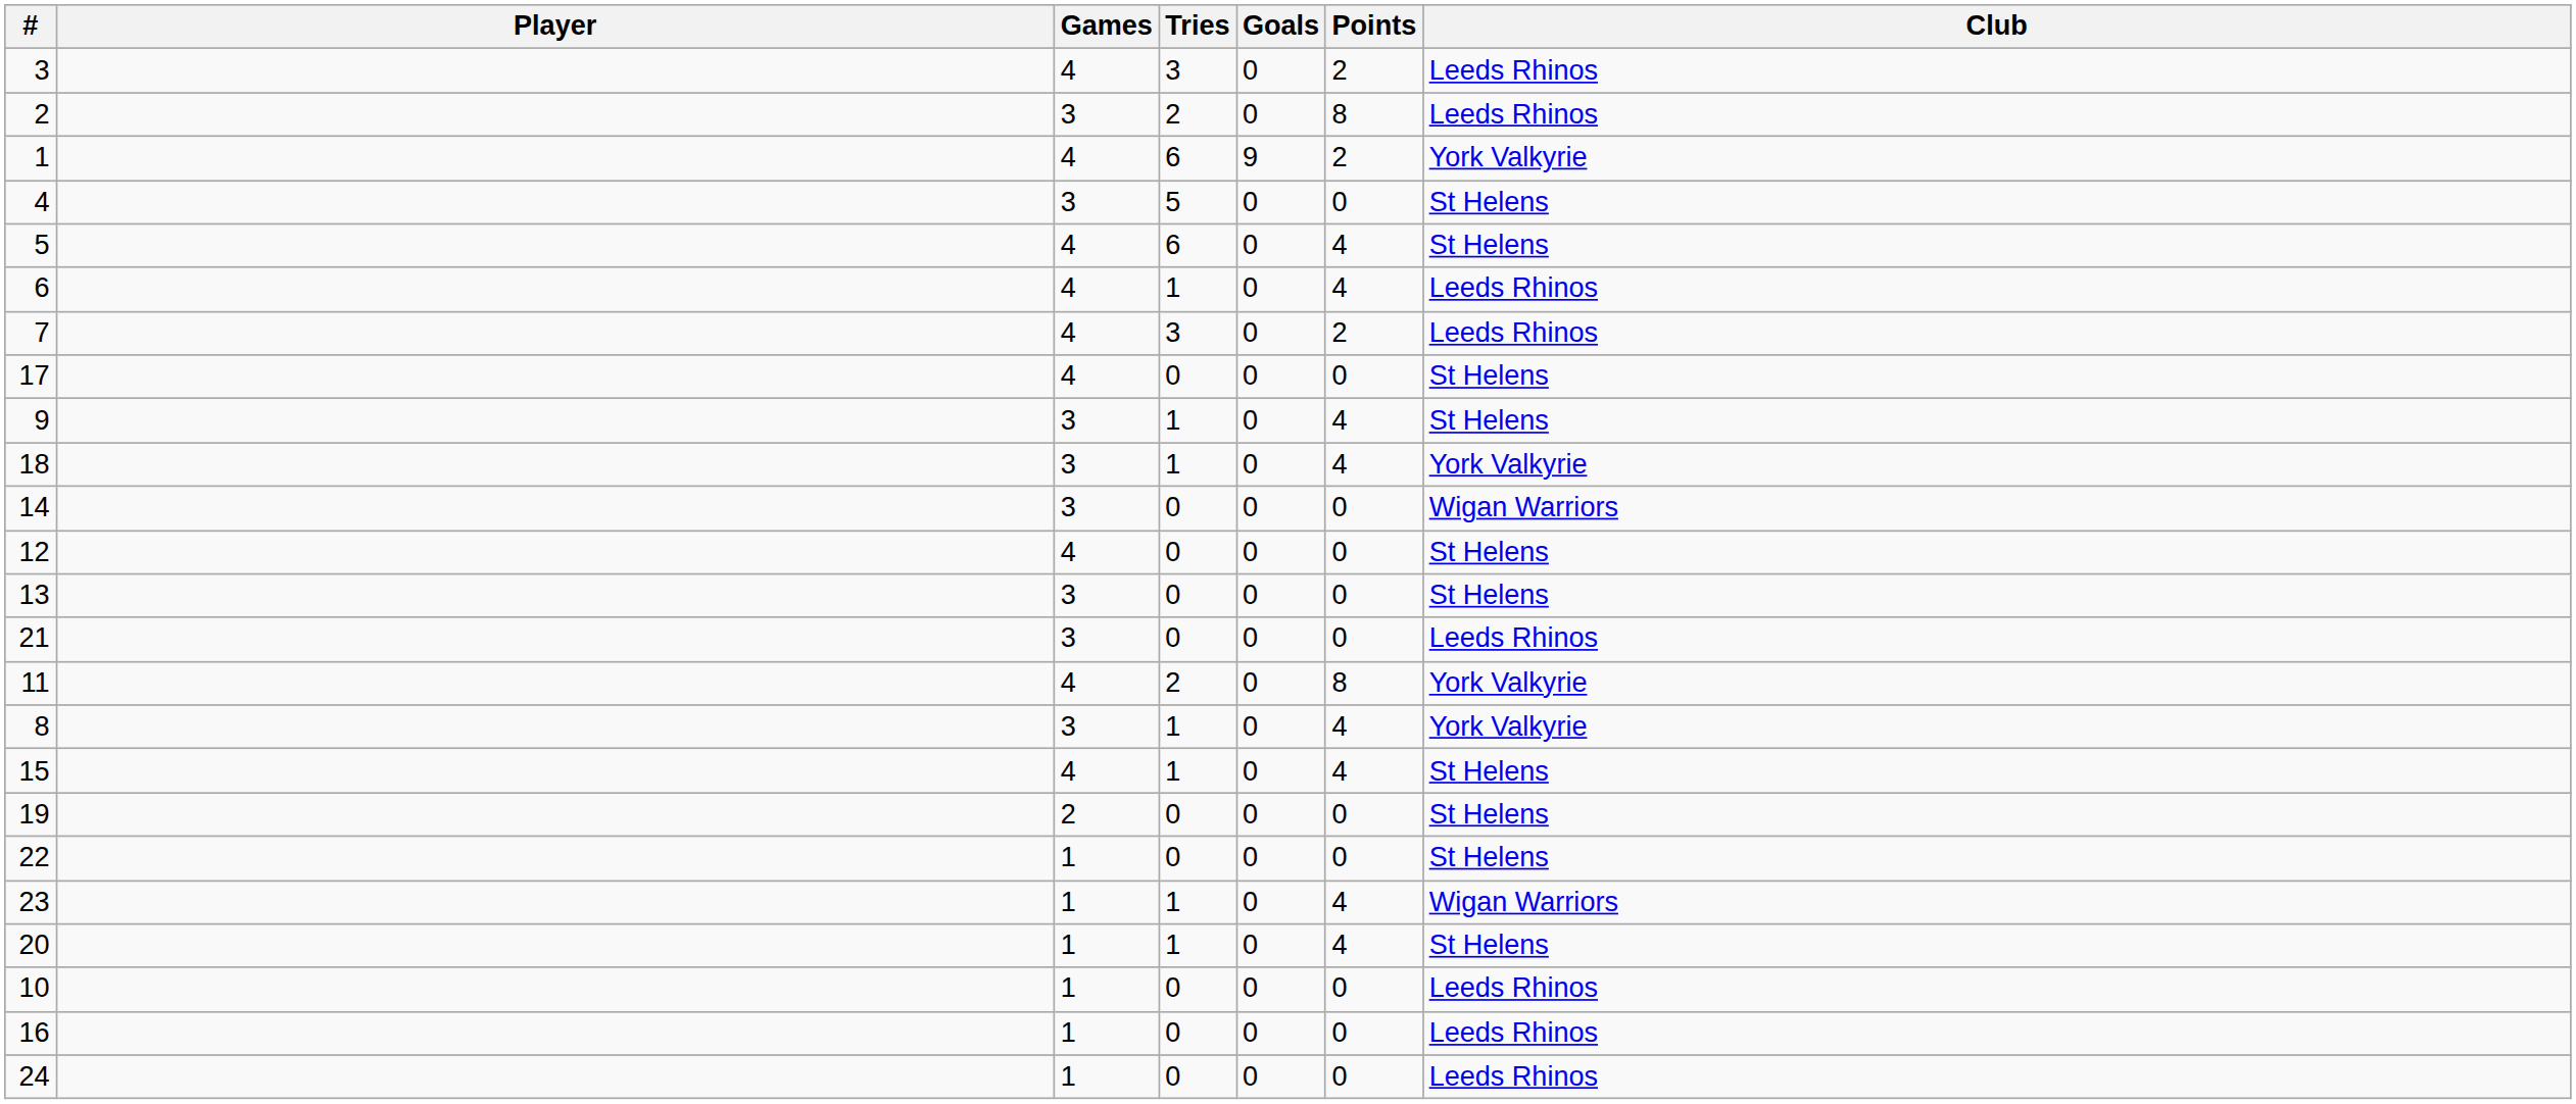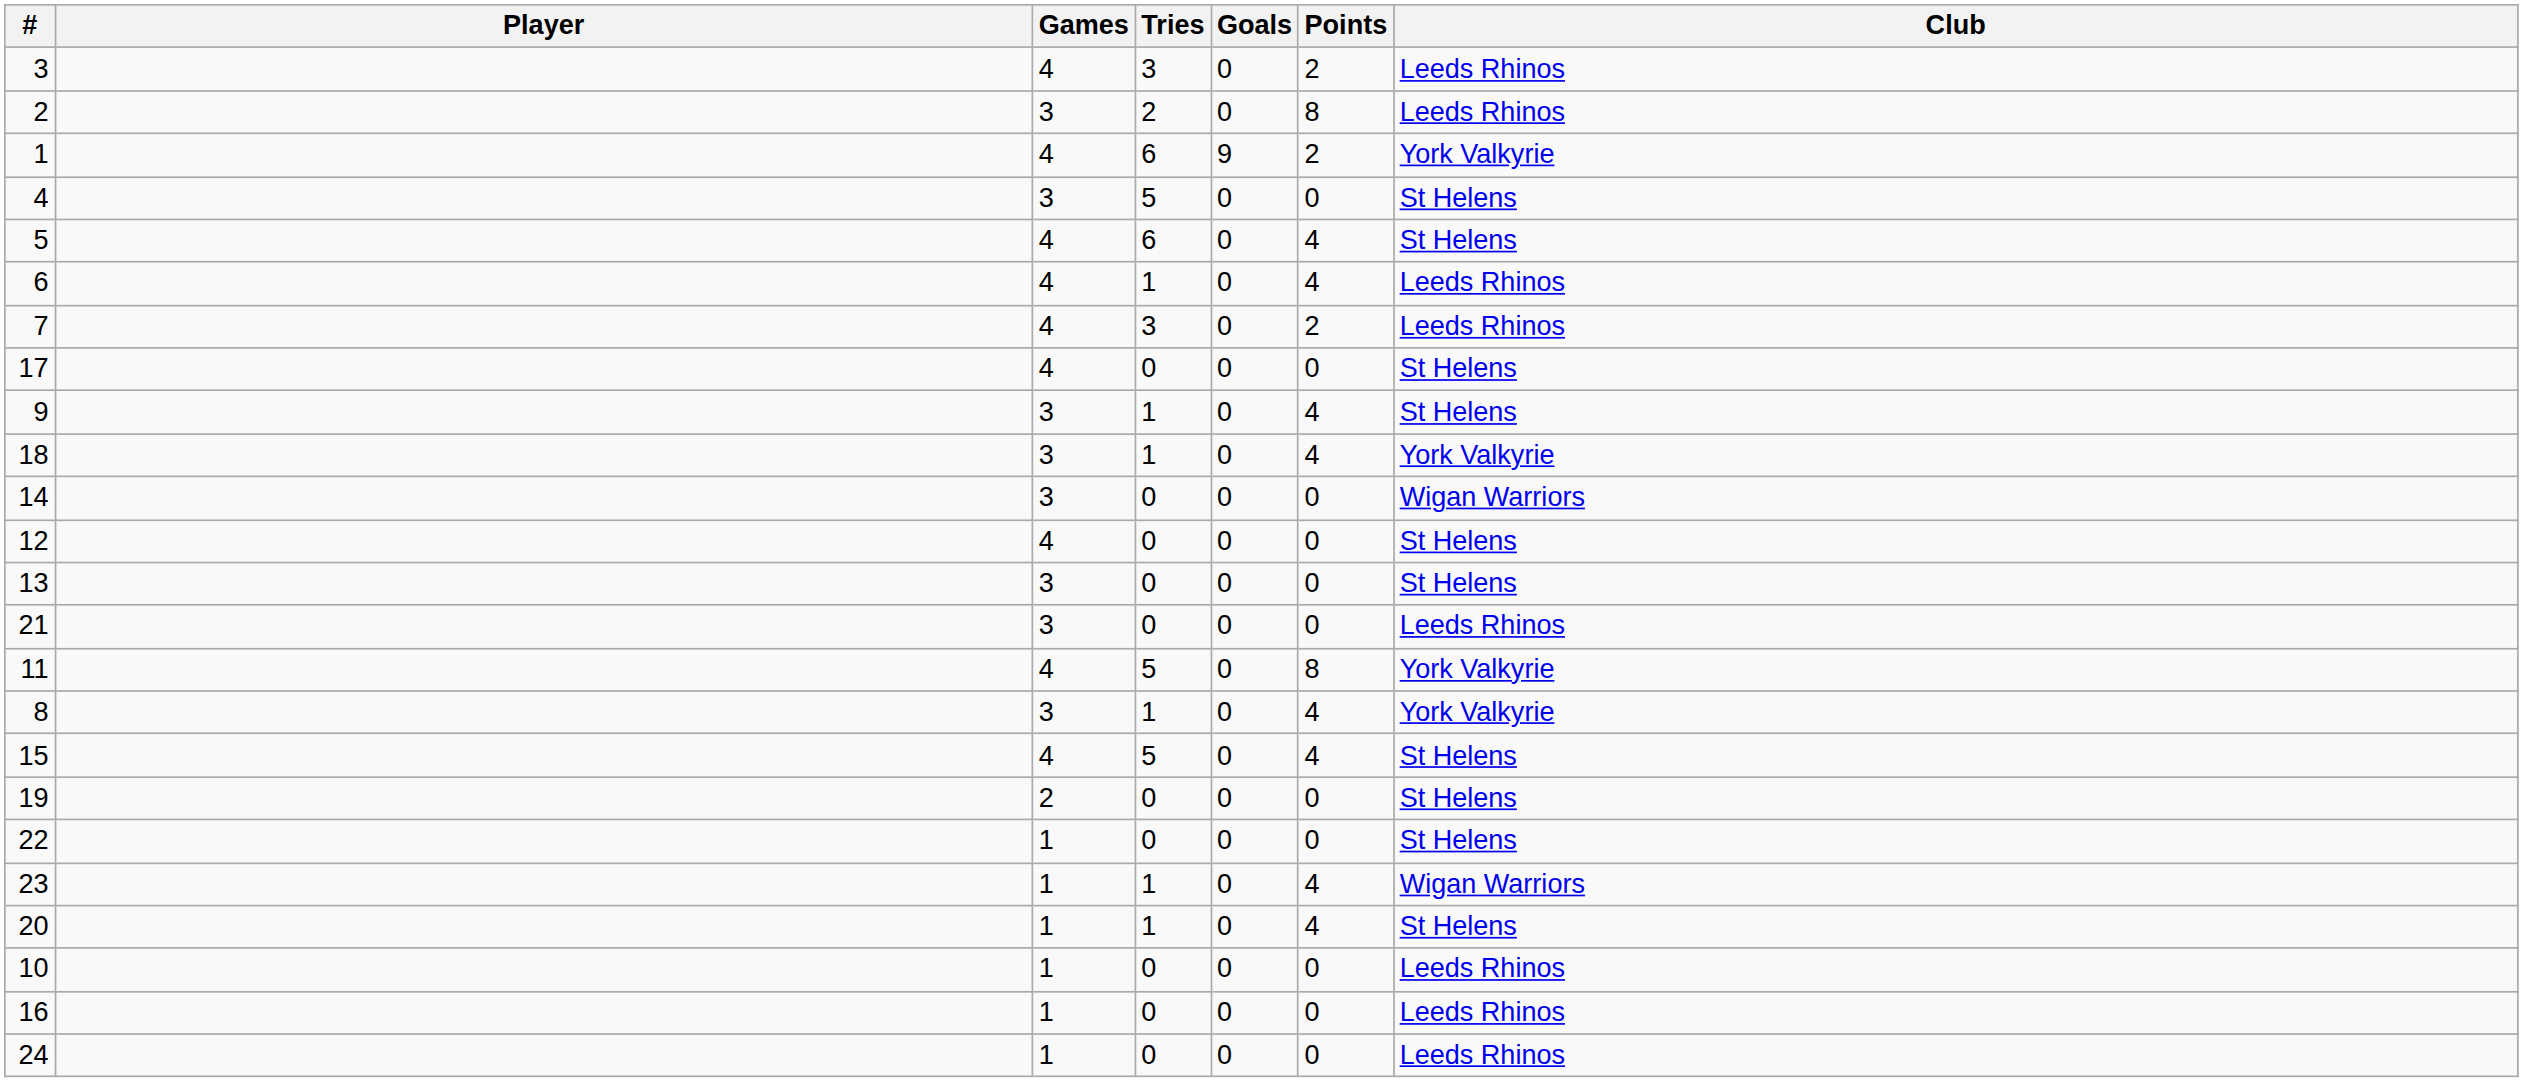11 | Tries: 2 -> 5
15 | Tries: 1 -> 5
